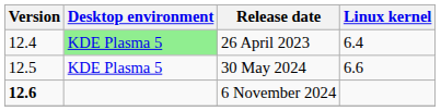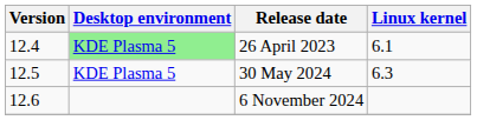26 April 2023 | Linux kernel: 6.4 -> 6.1
30 May 2024 | Linux kernel: 6.6 -> 6.3
6 November 2024 | Version: bold -> normal
